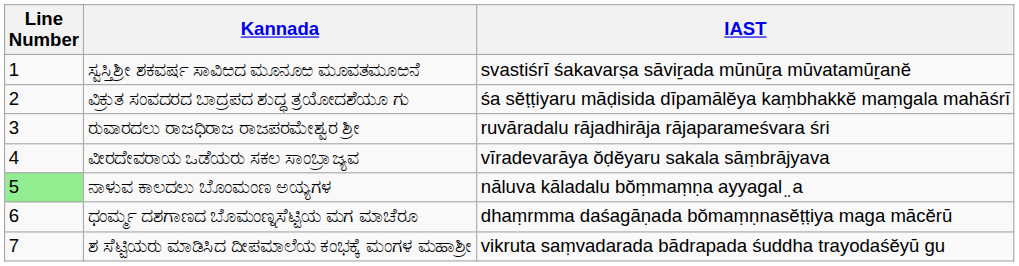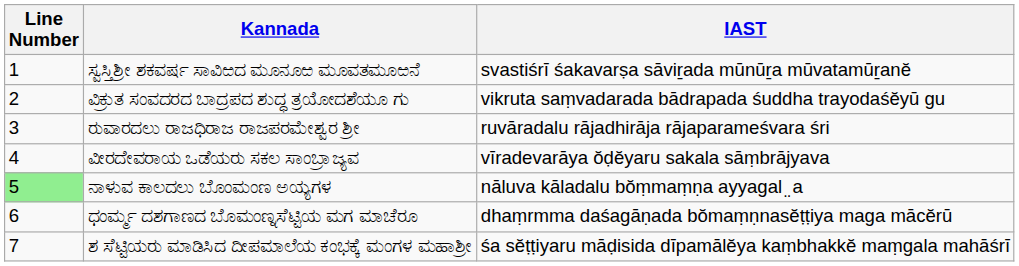ವಿಕ್ರುತ ಸಂವದರದ ಬಾದ್ರಪದ ಶುದ್ಧ ತ್ರಯೋದಶೆಯೂ ಗು | IAST: śa sĕṭṭiyaru māḍisida dīpamālĕya kaṃbhakkĕ maṃgala mahāśrī -> vikruta saṃvadarada bādrapada śuddha trayodaśĕyū gu
ಶ ಸೆಟ್ಟಿಯರು ಮಾಡಿಸಿದ ದೀಪಮಾಲೆಯ ಕಂಭಕ್ಕೆ ಮಂಗಳ ಮಹಾಶ್ರೀ | IAST: vikruta saṃvadarada bādrapada śuddha trayodaśĕyū gu -> śa sĕṭṭiyaru māḍisida dīpamālĕya kaṃbhakkĕ maṃgala mahāśrī
